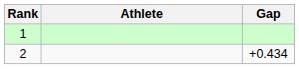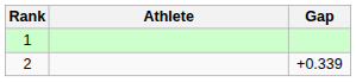2 | Gap: +0.434 -> +0.339
